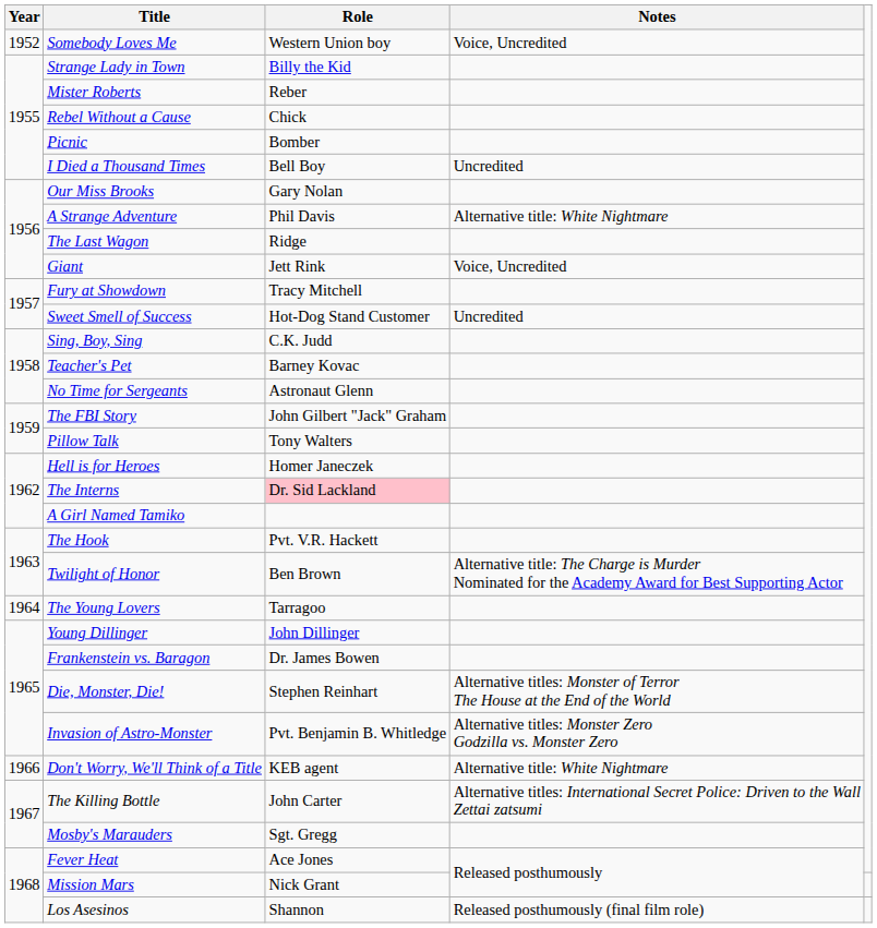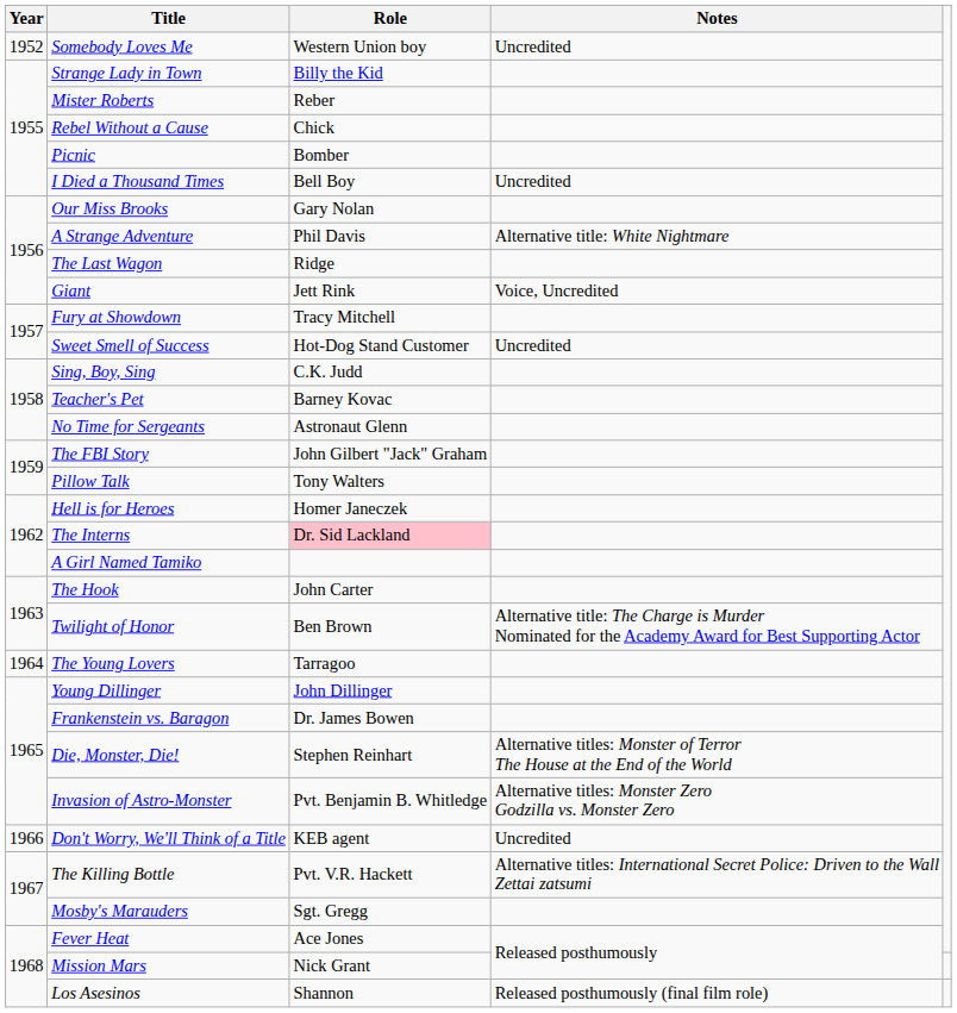Somebody Loves Me | Notes: Voice, Uncredited -> Uncredited
The Hook | Role: Pvt. V.R. Hackett -> John Carter
Don't Worry, We'll Think of a Title | Notes: Alternative title: White Nightmare -> Uncredited
The Killing Bottle | Role: John Carter -> Pvt. V.R. Hackett
